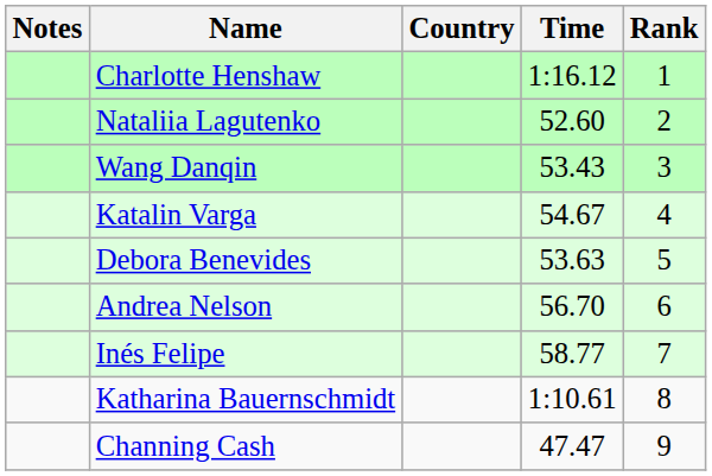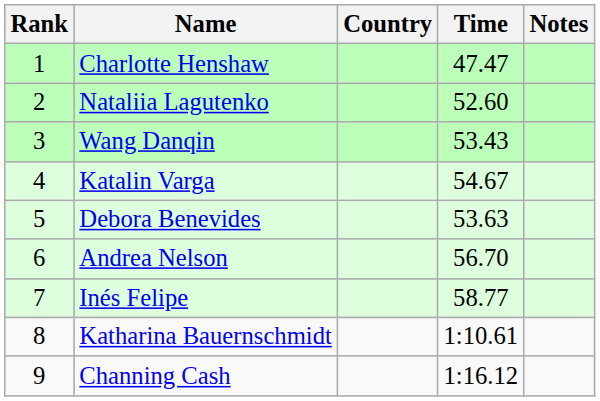columns swapped: Rank <-> Notes
Charlotte Henshaw | Time: 1:16.12 -> 47.47
Channing Cash | Time: 47.47 -> 1:16.12
